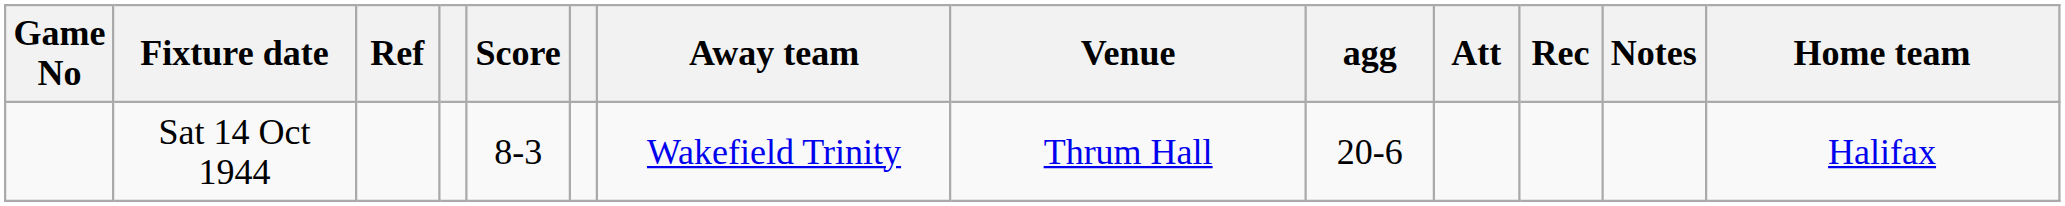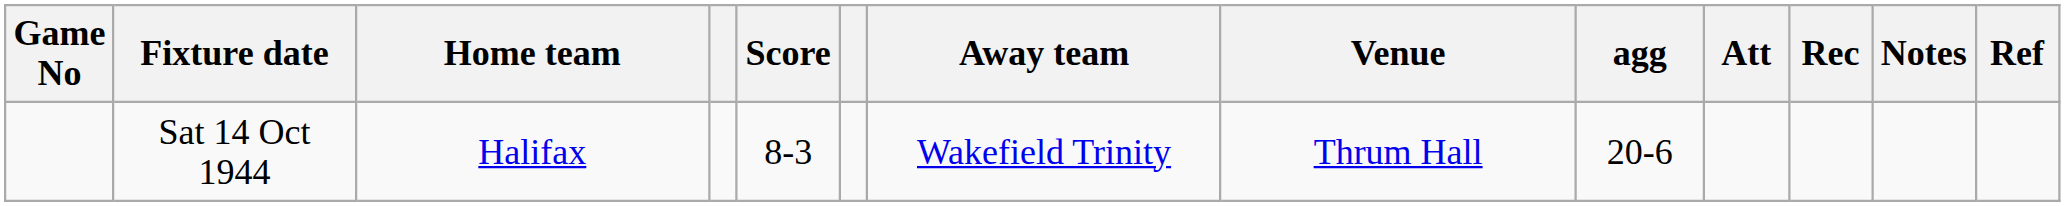columns swapped: Home team <-> Ref
